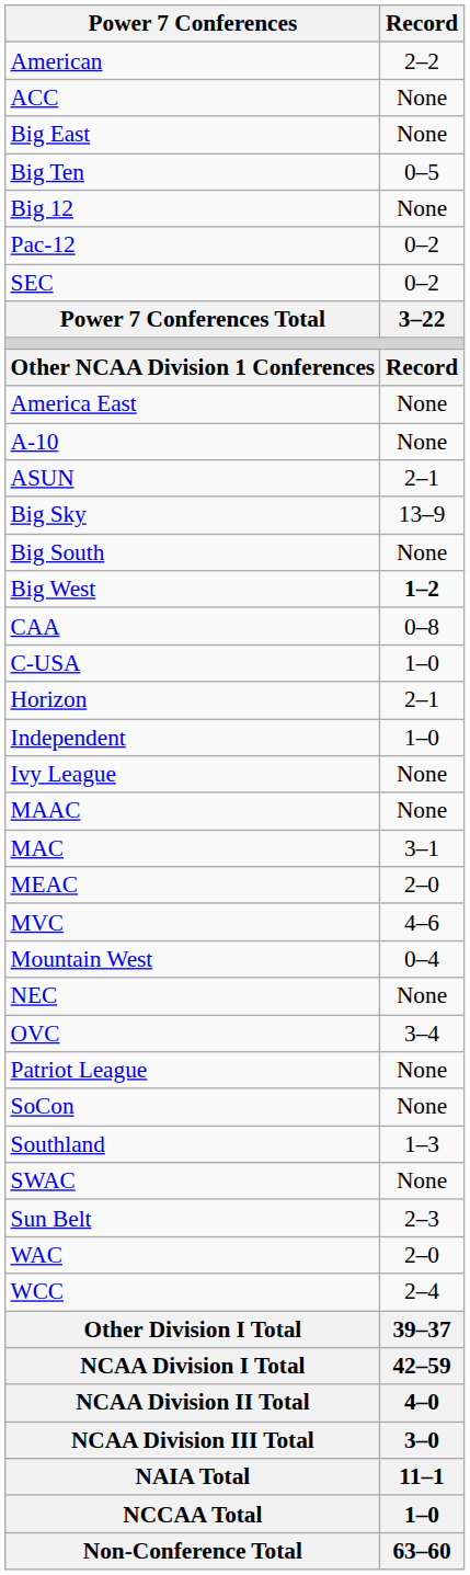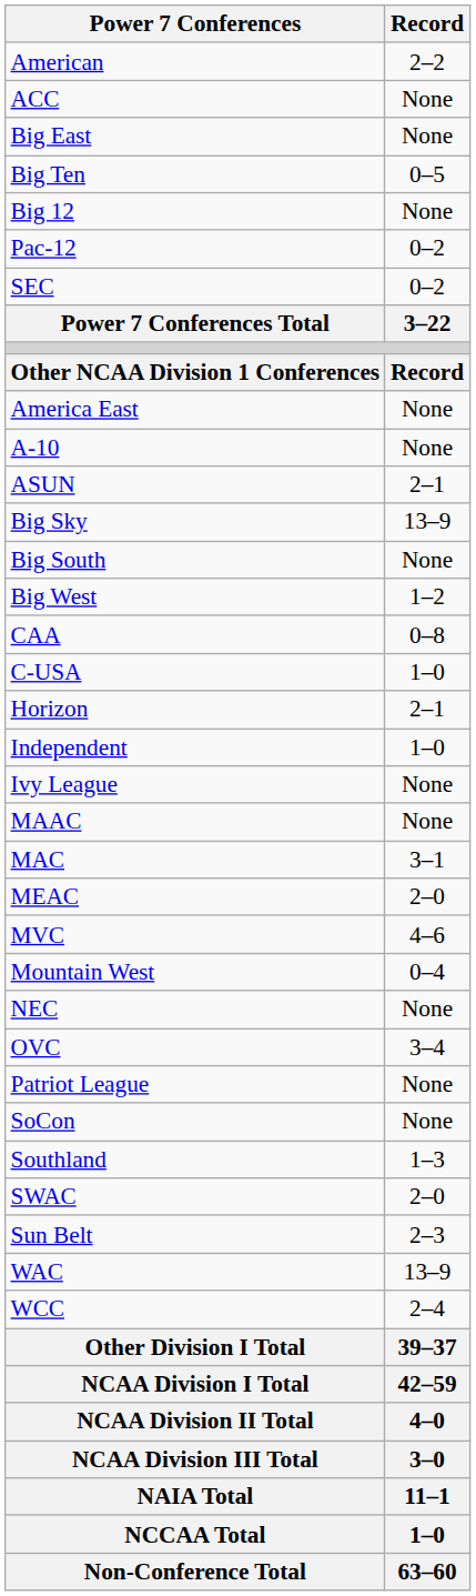Big West | Record: bold -> normal
SWAC | Record: None -> 2–0
WAC | Record: 2–0 -> 13–9
